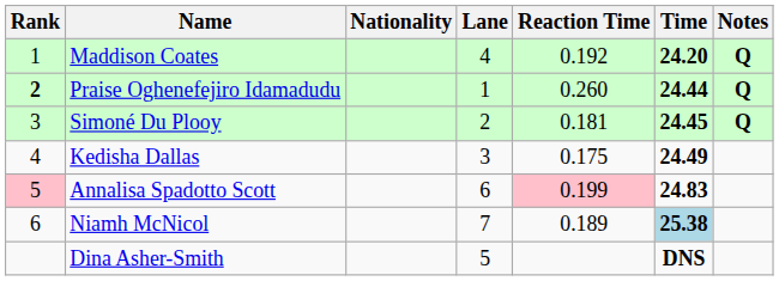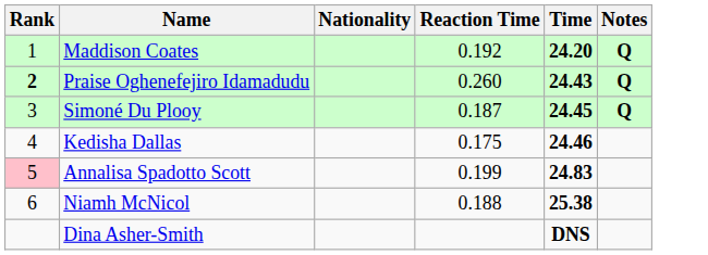- column: Lane | 4 | 1 | 2 | 3 | 6 | 7 | 5
Praise Oghenefejiro Idamadudu | Time: 24.44 -> 24.43
Simoné Du Plooy | Reaction Time: 0.181 -> 0.187
Kedisha Dallas | Time: 24.49 -> 24.46
Annalisa Spadotto Scott | Reaction Time: pink background -> no background
Niamh McNicol | Reaction Time: 0.189 -> 0.188
Niamh McNicol | Time: lightblue background -> no background
